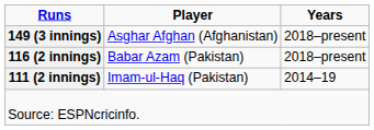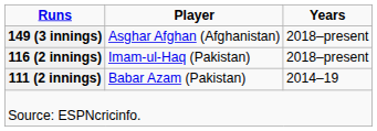116 (2 innings) | Player: Babar Azam (Pakistan) -> Imam-ul-Haq (Pakistan)
111 (2 innings) | Player: Imam-ul-Haq (Pakistan) -> Babar Azam (Pakistan)
